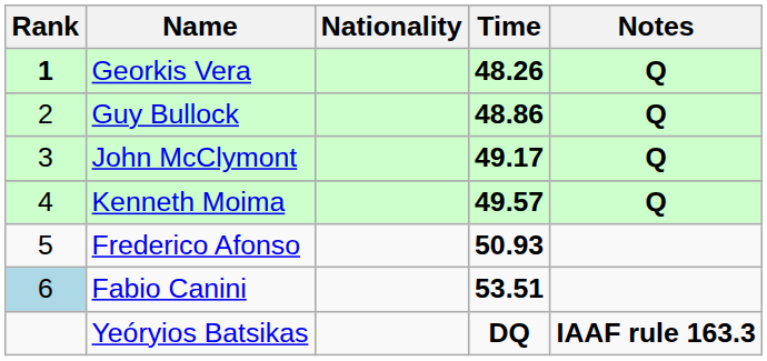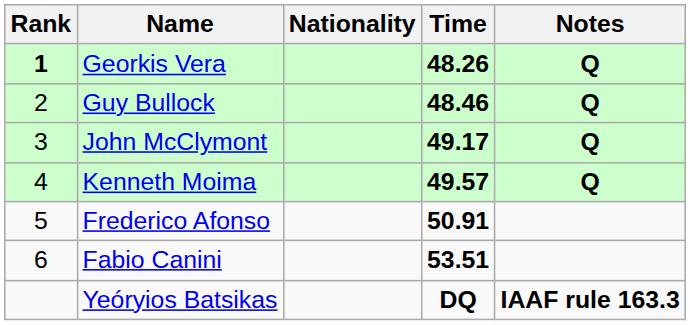Guy Bullock | Time: 48.86 -> 48.46
Frederico Afonso | Time: 50.93 -> 50.91
Fabio Canini | Rank: lightblue background -> no background
